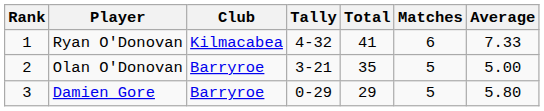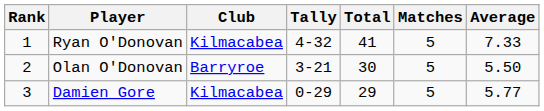Ryan O'Donovan | Matches: 6 -> 5
Olan O'Donovan | Total: 35 -> 30
Olan O'Donovan | Average: 5.00 -> 5.50
Damien Gore | Club: Barryroe -> Kilmacabea
Damien Gore | Average: 5.80 -> 5.77
